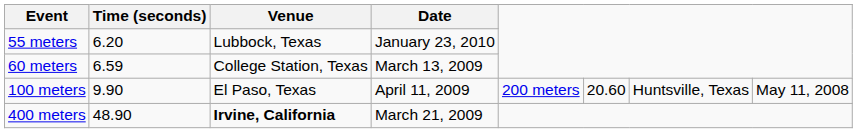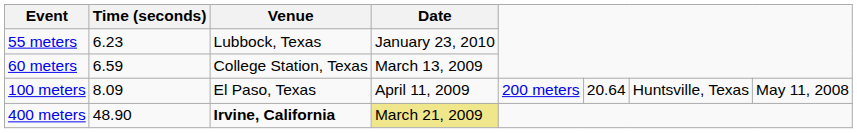55 meters | Time (seconds): 6.20 -> 6.23
100 meters | Time (seconds): 9.90 -> 8.09
100 meters | column 6: 20.60 -> 20.64
400 meters | Date: no background -> khaki background
